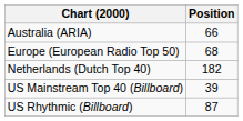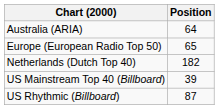Australia (ARIA) | Position: 66 -> 64
Europe (European Radio Top 50) | Position: 68 -> 65
